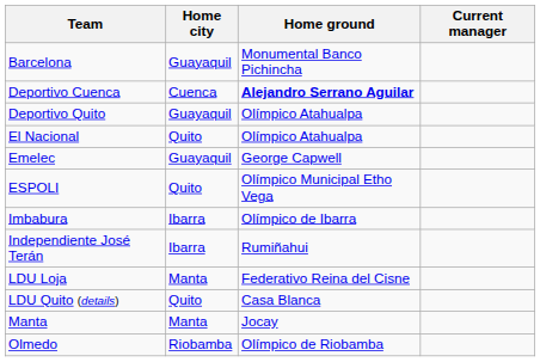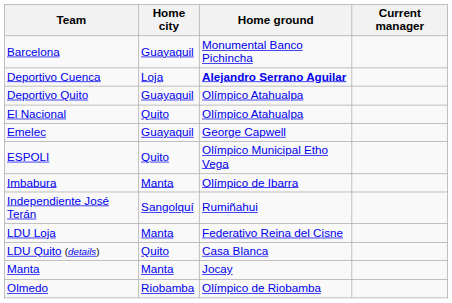Deportivo Cuenca | Home city: Cuenca -> Loja
Imbabura | Home city: Ibarra -> Manta
Independiente José Terán | Home city: Ibarra -> Sangolquí
